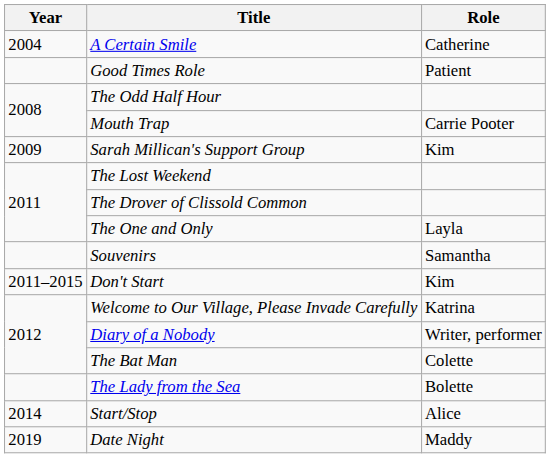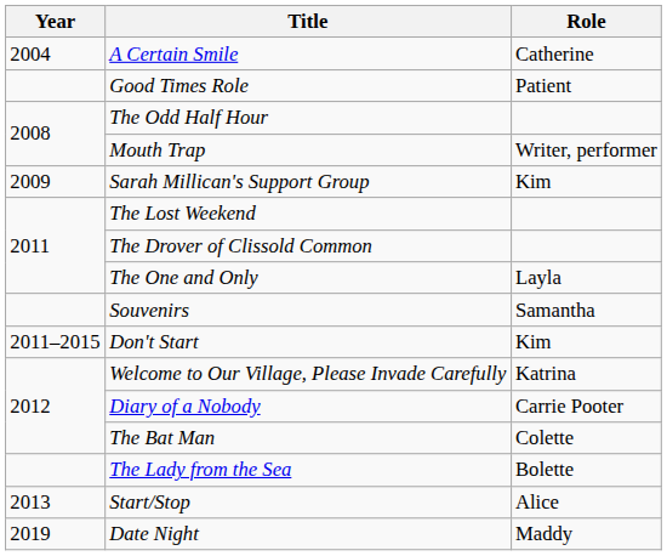Mouth Trap | Role: Carrie Pooter -> Writer, performer
Diary of a Nobody | Role: Writer, performer -> Carrie Pooter
Start/Stop | Year: 2014 -> 2013
